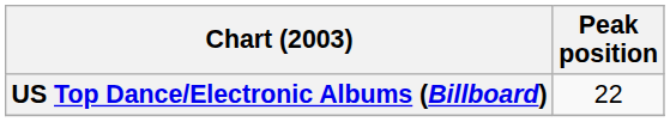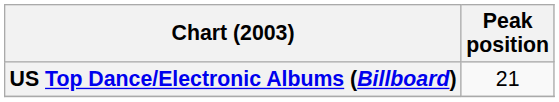US Top Dance/Electronic Albums (Billboard) | Peak position: 22 -> 21
